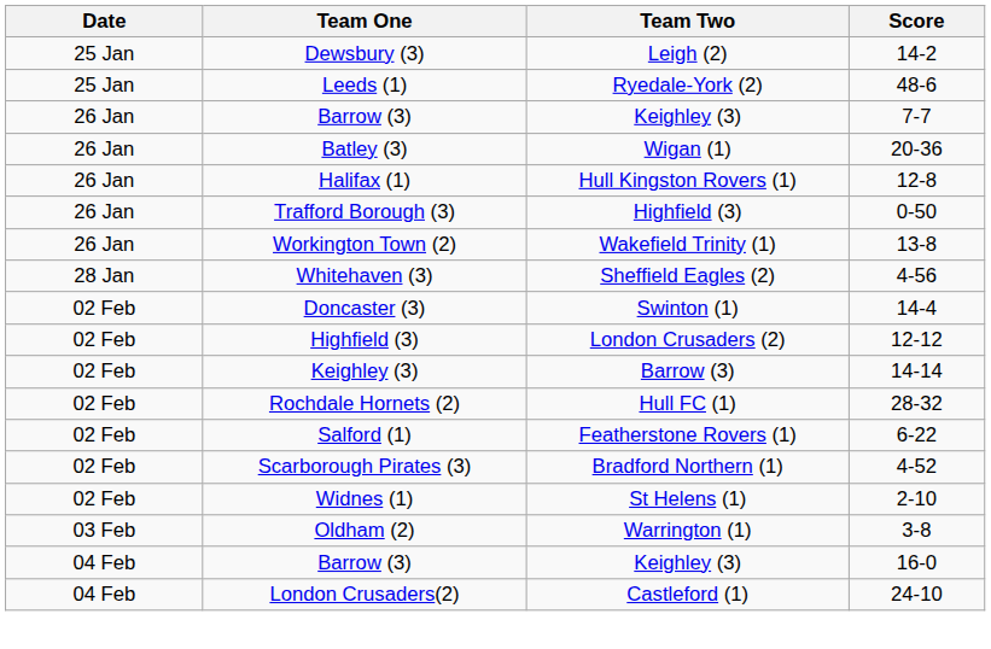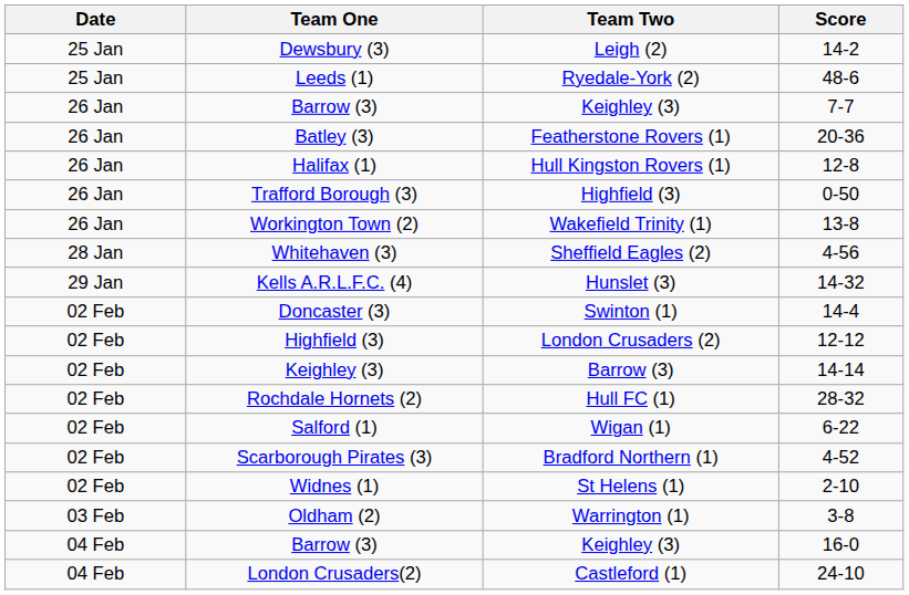Batley (3) | Team Two: Wigan (1) -> Featherstone Rovers (1)
+ row: 29 Jan | Kells A.R.L.F.C. (4) | Hunslet (3) | 14-32
Salford (1) | Team Two: Featherstone Rovers (1) -> Wigan (1)
